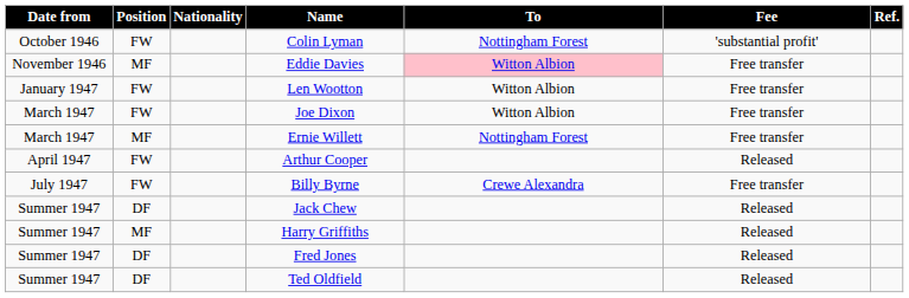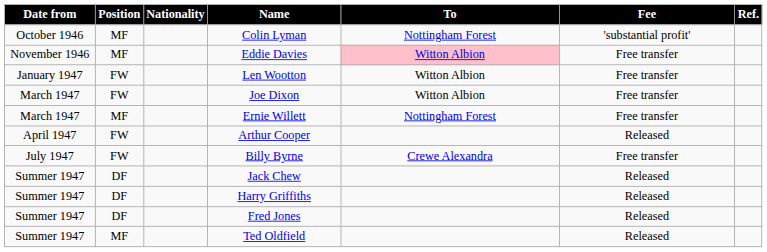Colin Lyman | Position: FW -> MF
Harry Griffiths | Position: MF -> DF
Ted Oldfield | Position: DF -> MF
